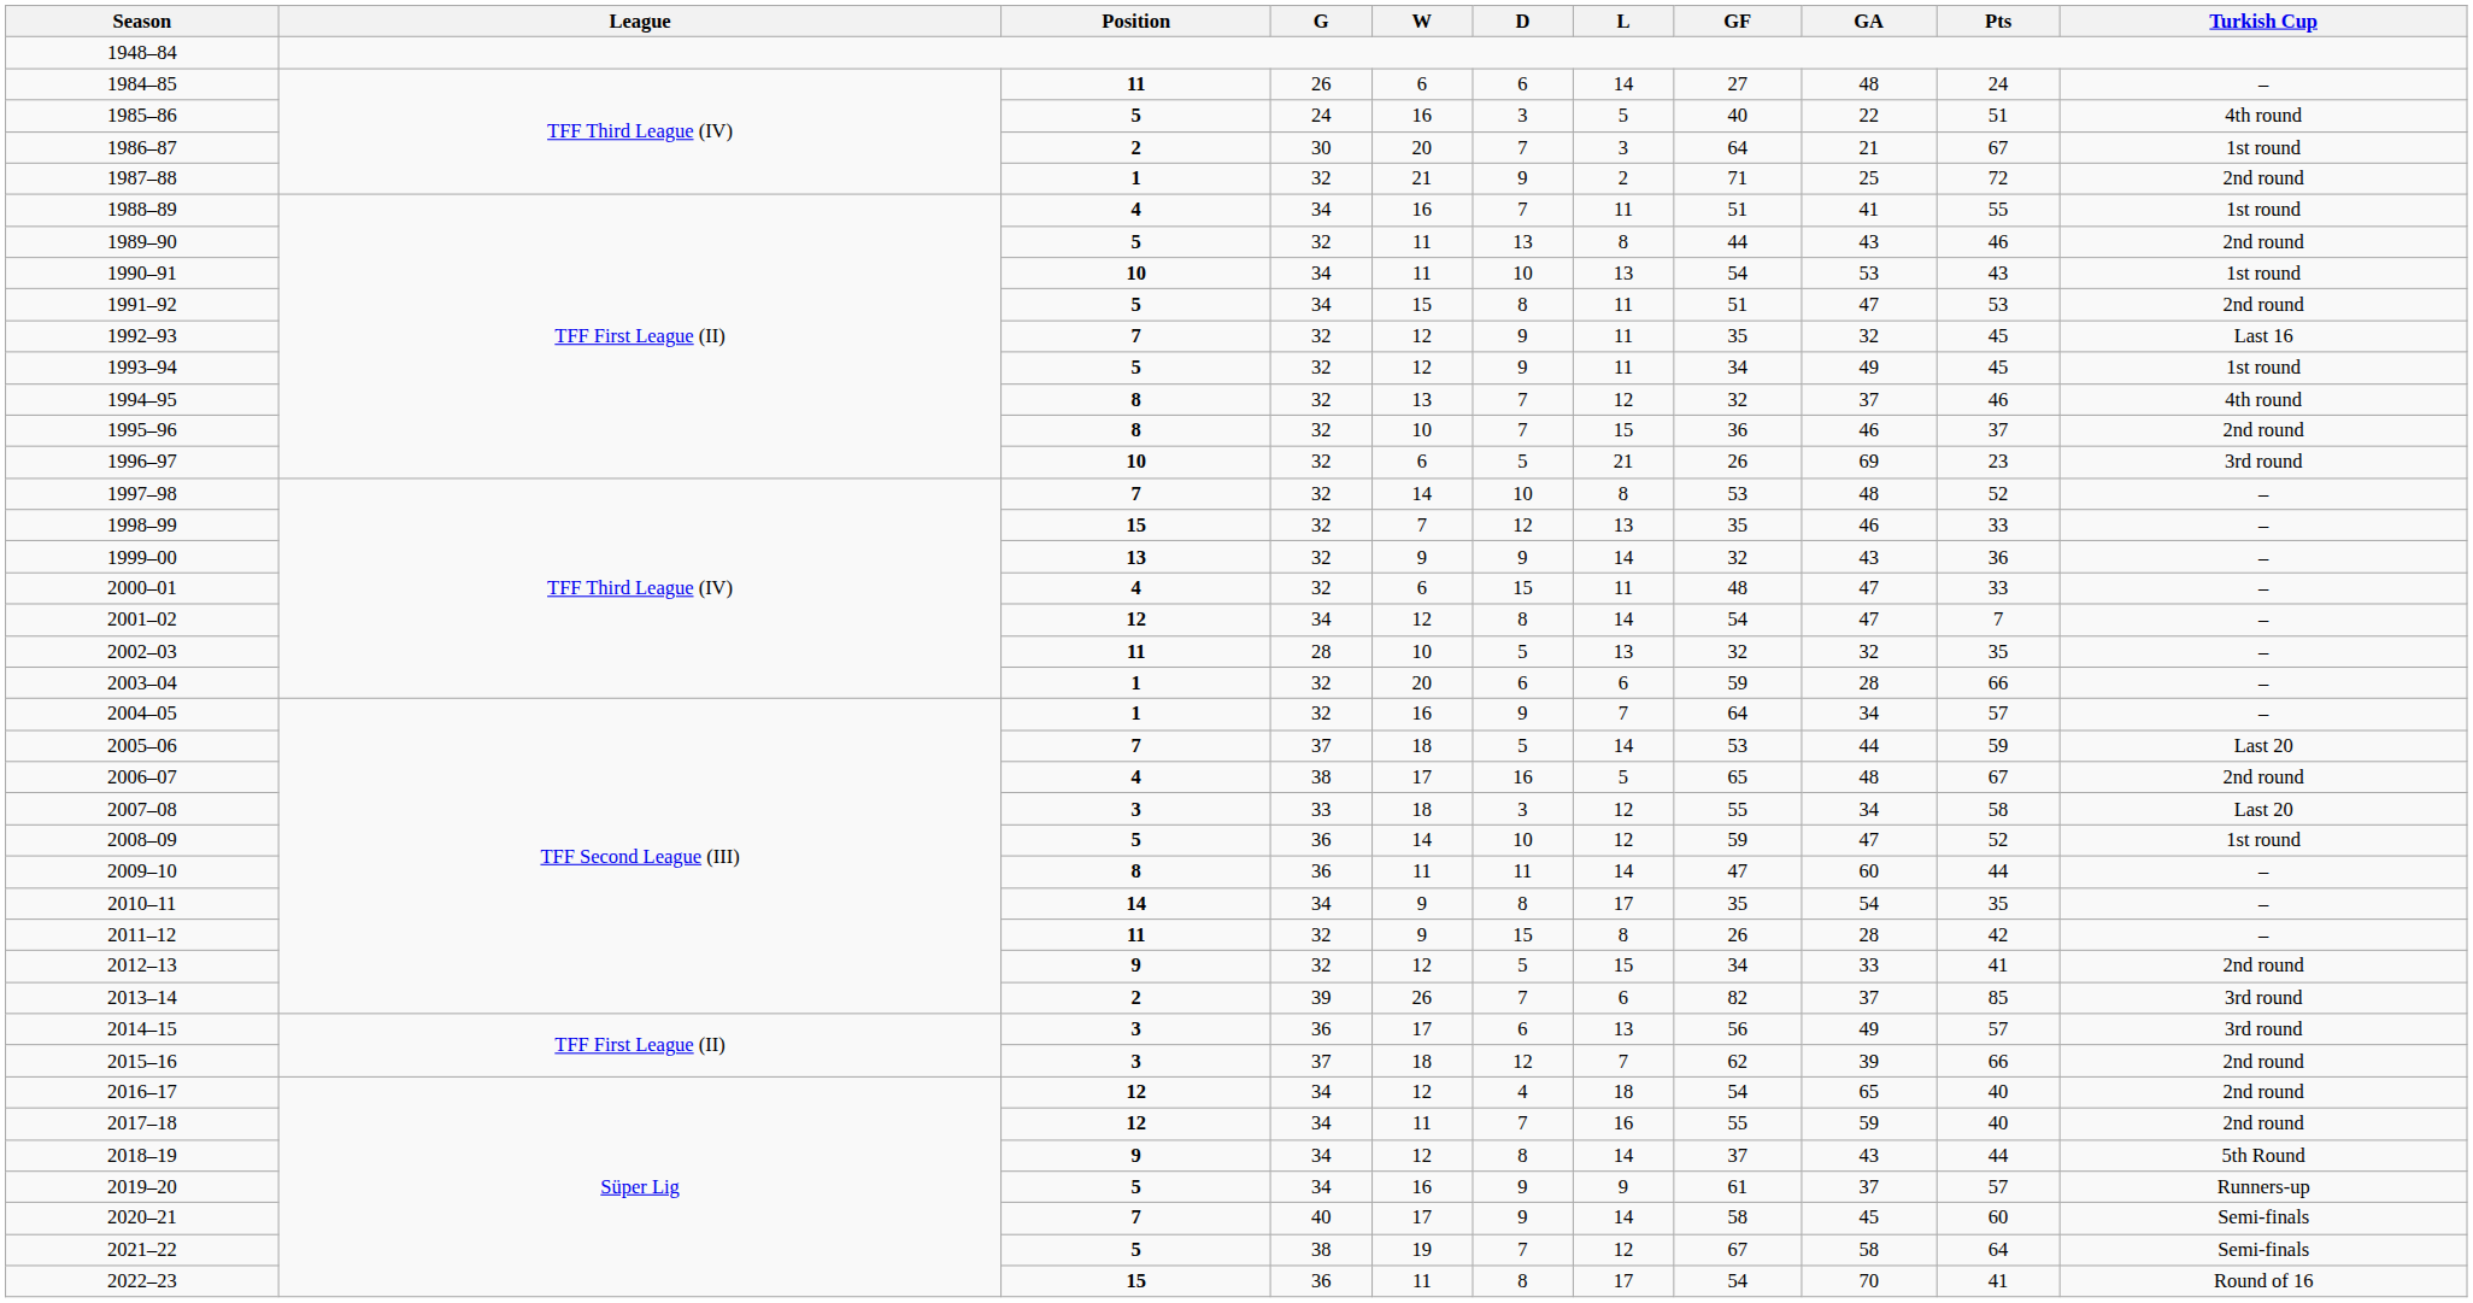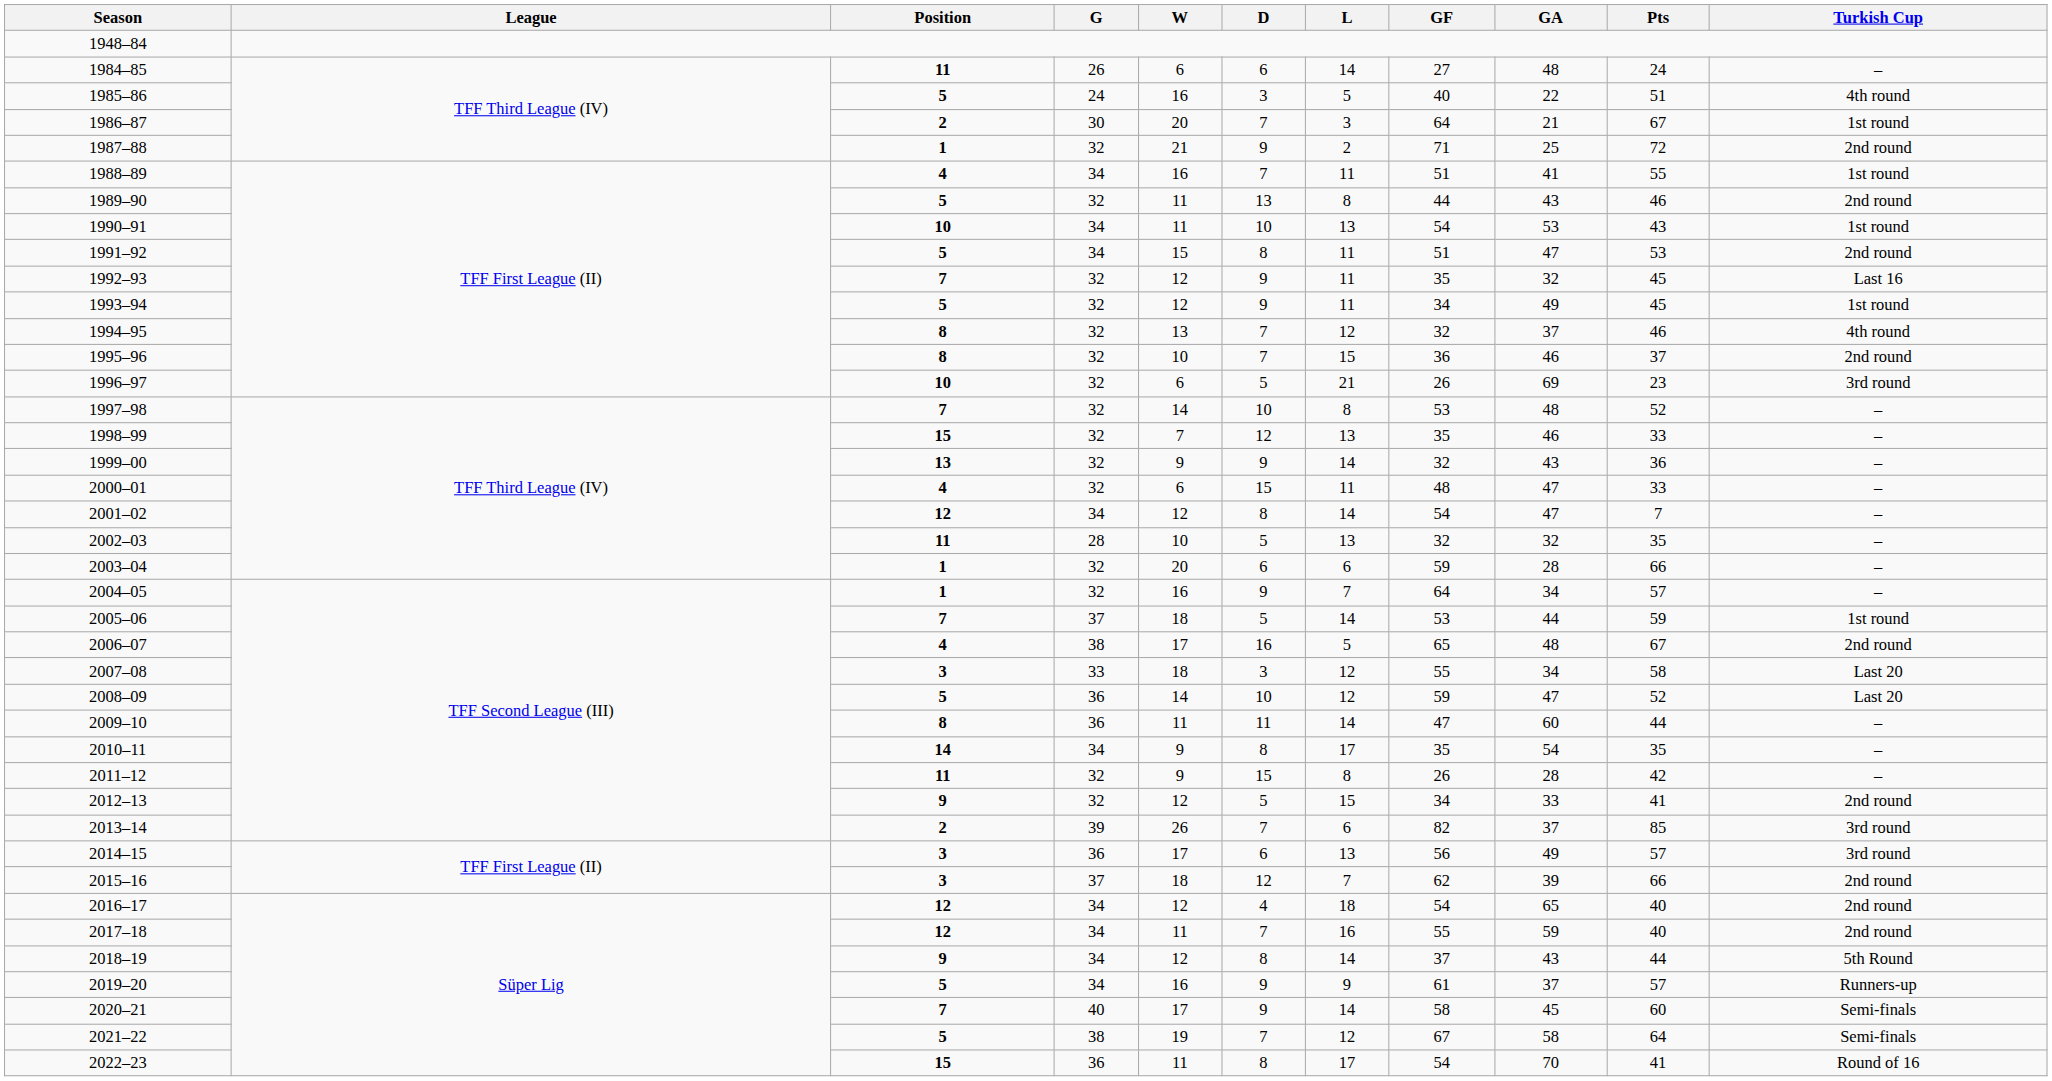2005–06 | Turkish Cup: Last 20 -> 1st round
2008–09 | Turkish Cup: 1st round -> Last 20
